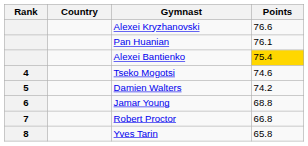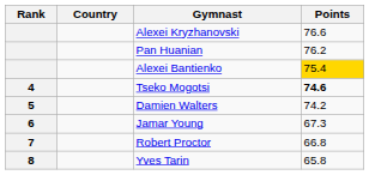Pan Huanian | Points: 76.1 -> 76.2
Tseko Mogotsi | Points: normal -> bold
Jamar Young | Points: 68.8 -> 67.3
